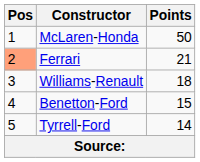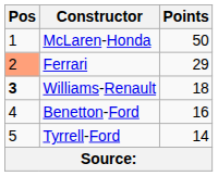Ferrari | Points: 21 -> 29
Williams-Renault | Pos: normal -> bold
Benetton-Ford | Points: 15 -> 16
